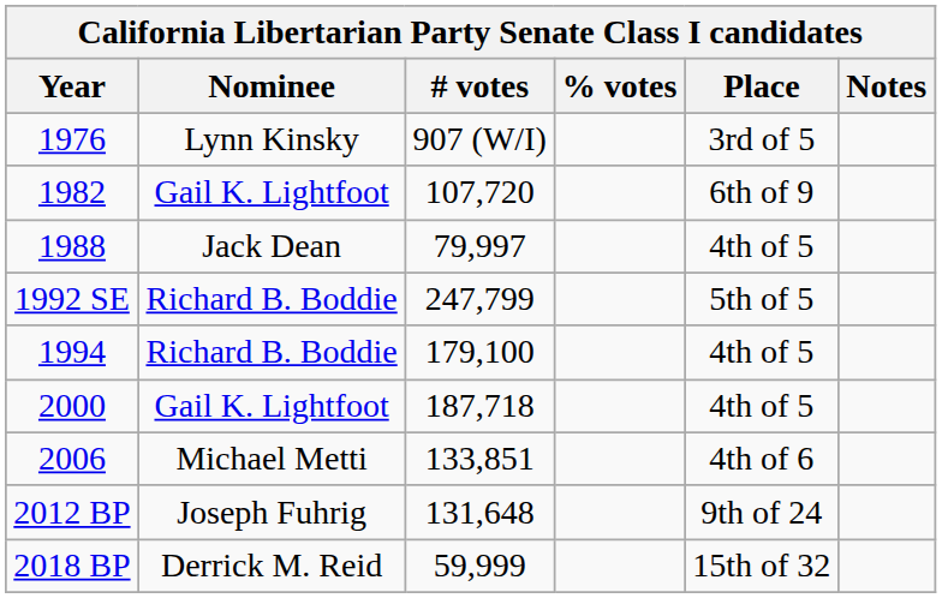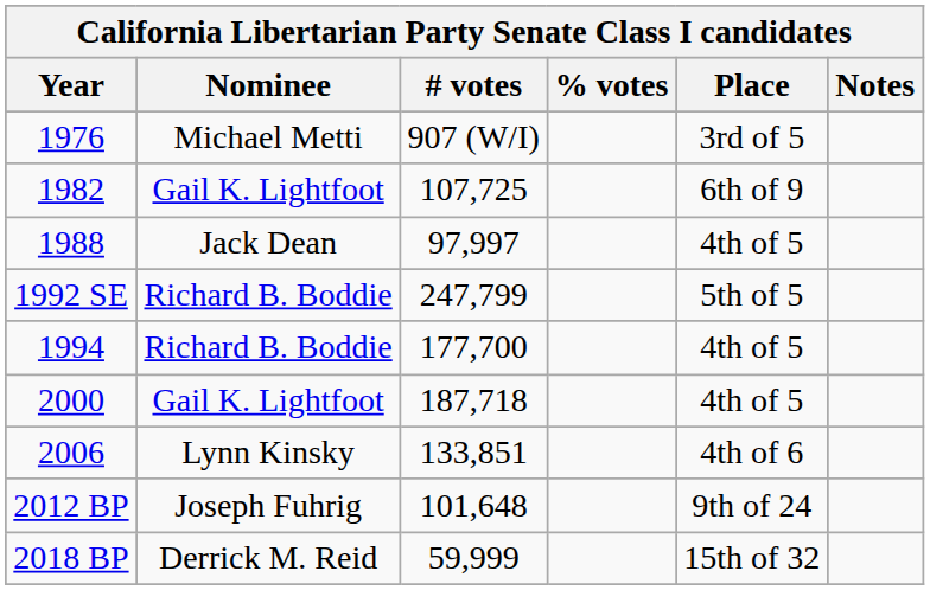1976 | Nominee: Lynn Kinsky -> Michael Metti
1982 | # votes: 107,720 -> 107,725
1988 | # votes: 79,997 -> 97,997
1994 | # votes: 179,100 -> 177,700
2006 | Nominee: Michael Metti -> Lynn Kinsky
2012 BP | # votes: 131,648 -> 101,648
